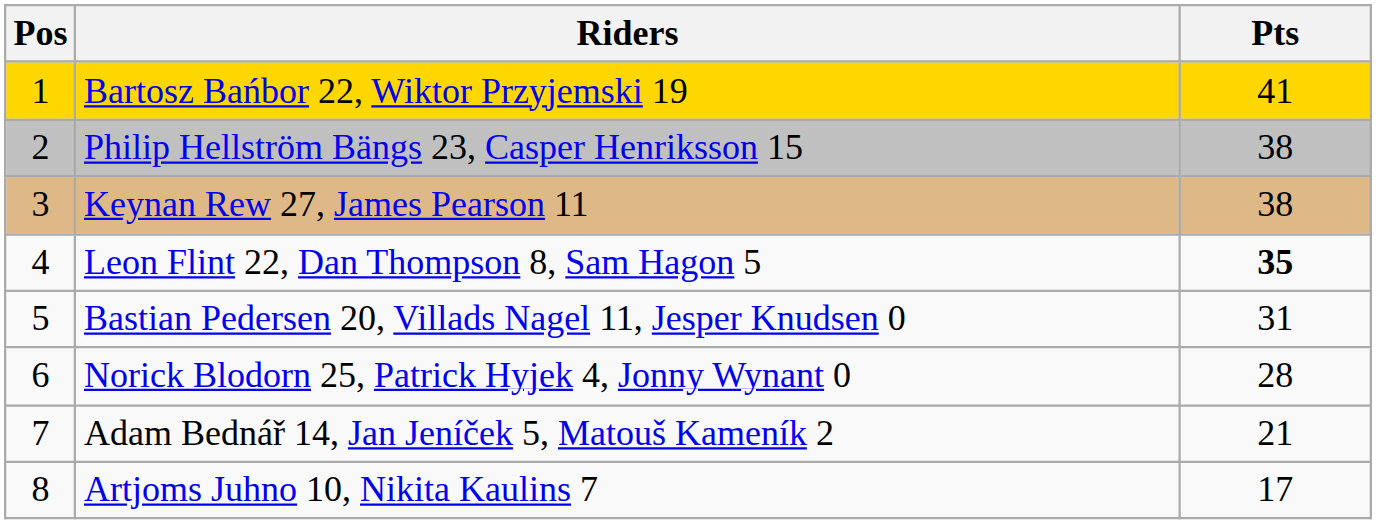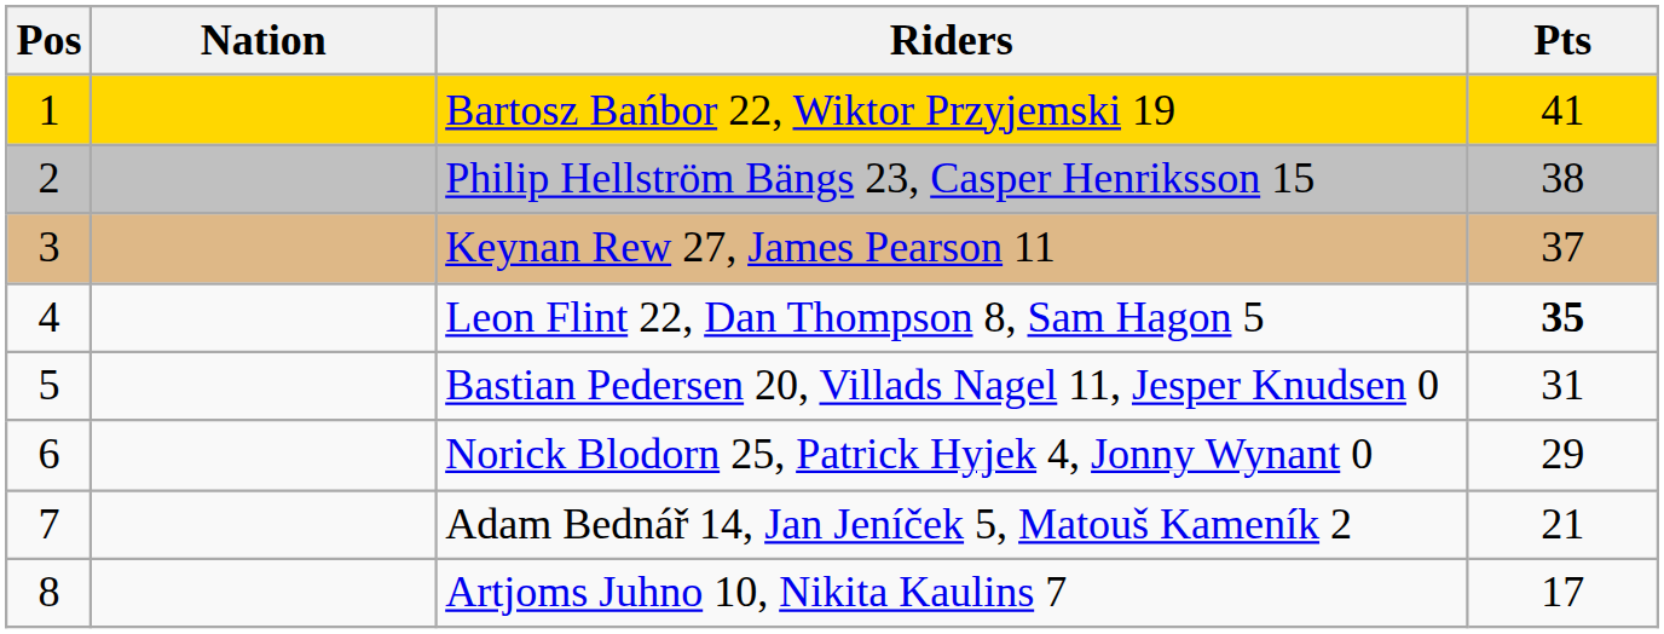+ column: Nation
Keynan Rew 27, James Pearson 11 | Pts: 38 -> 37
Norick Blodorn 25, Patrick Hyjek 4, Jonny Wynant 0 | Pts: 28 -> 29
